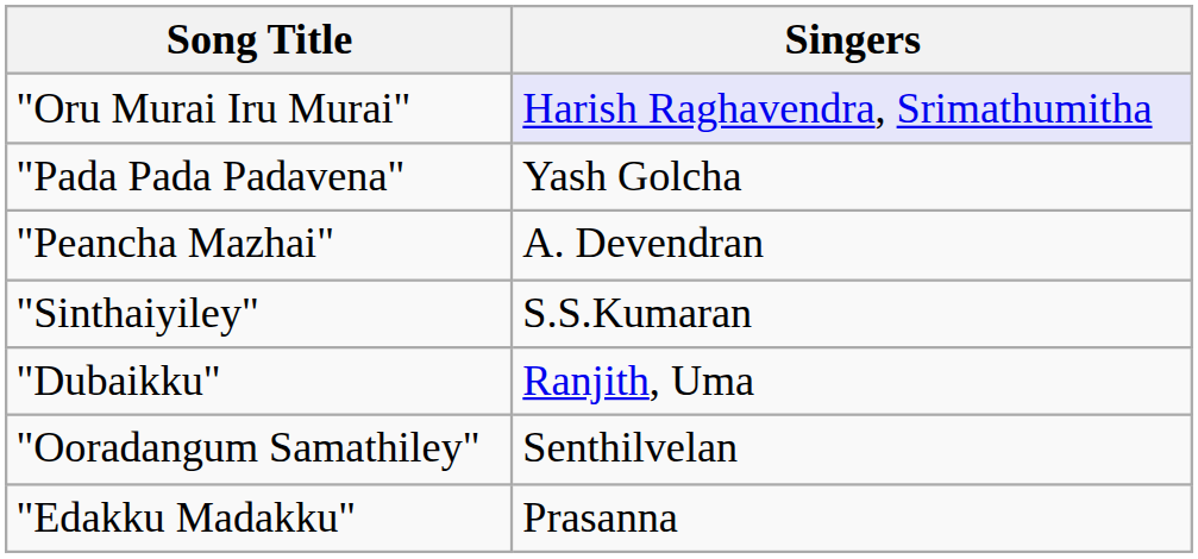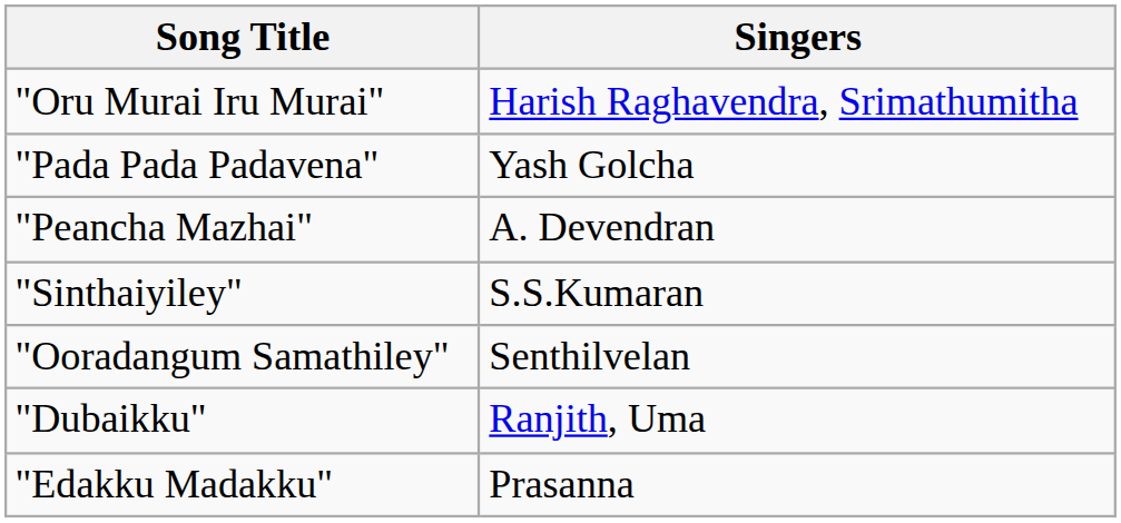"Oru Murai Iru Murai" | Singers: lavender background -> no background
rows swapped: "Dubaikku" <-> "Ooradangum Samathiley"
